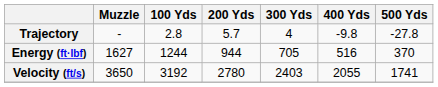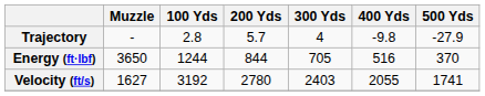Trajectory | 500 Yds: -27.8 -> -27.9
Energy (ft·lbf) | Muzzle: 1627 -> 3650
Energy (ft·lbf) | 200 Yds: 944 -> 844
Velocity (ft/s) | Muzzle: 3650 -> 1627
